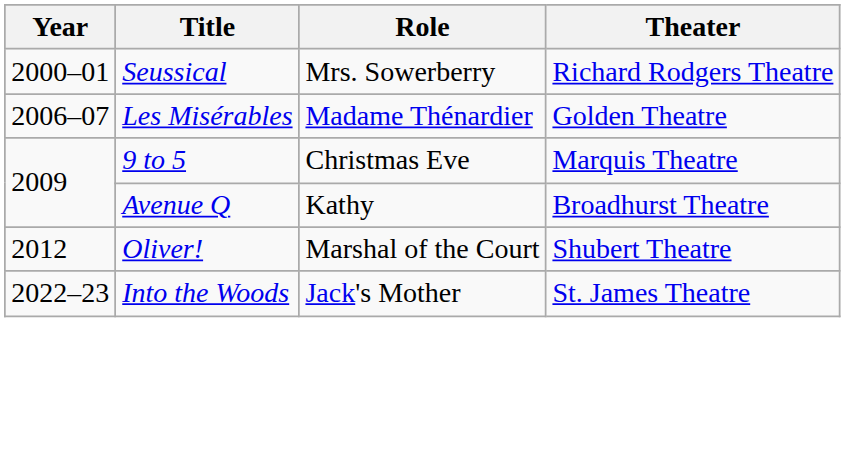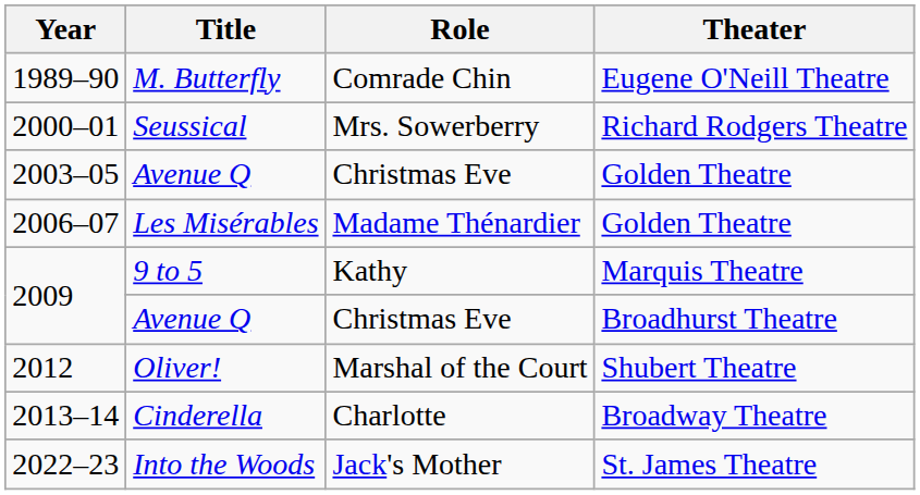+ row: 1989–90 | M. Butterfly | Comrade Chin | Eugene O'Neill Theatre
+ row: 2003–05 | Avenue Q | Christmas Eve | Golden Theatre
2009 / 9 to 5 | Role: Christmas Eve -> Kathy
2009 / Avenue Q | Role: Kathy -> Christmas Eve
+ row: 2013–14 | Cinderella | Charlotte | Broadway Theatre
